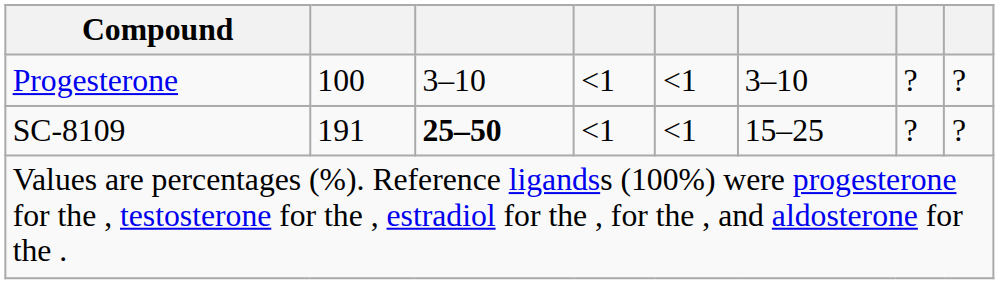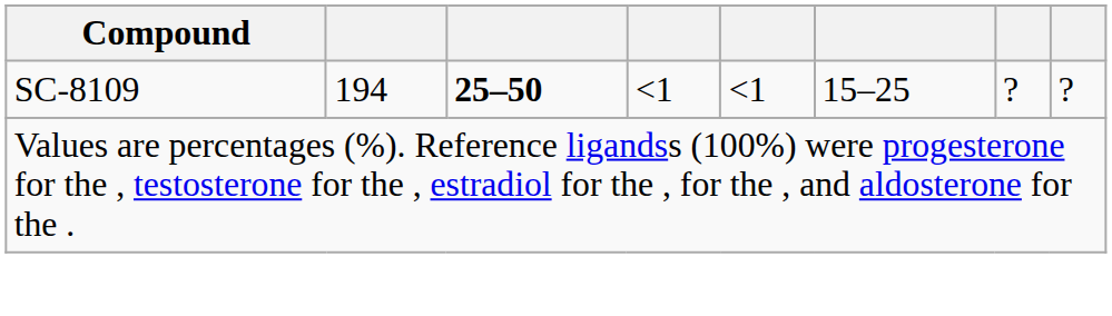- row: Progesterone | 100 | 3–10 | <1 | <1 | 3–10 | ? | ?
SC-8109 | column 2: 191 -> 194
